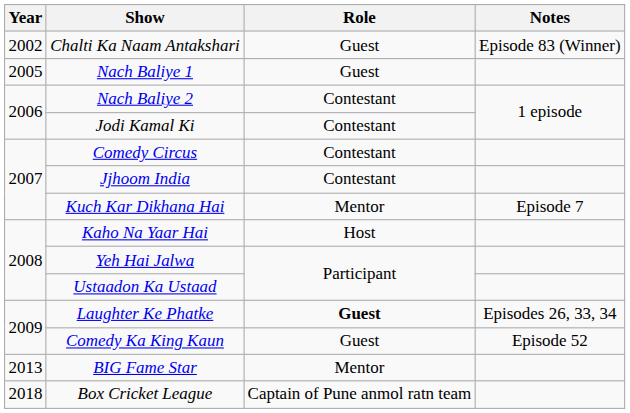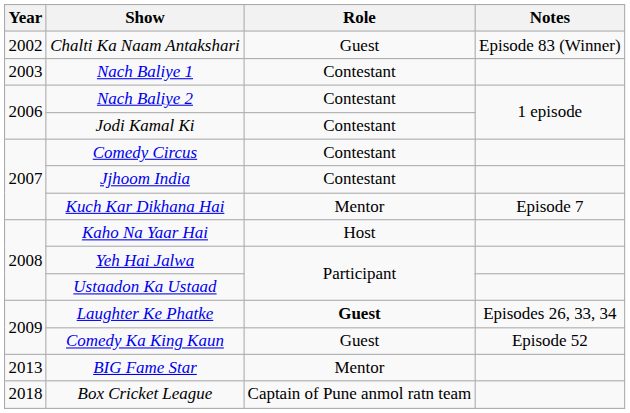Nach Baliye 1 | Year: 2005 -> 2003
Nach Baliye 1 | Role: Guest -> Contestant
